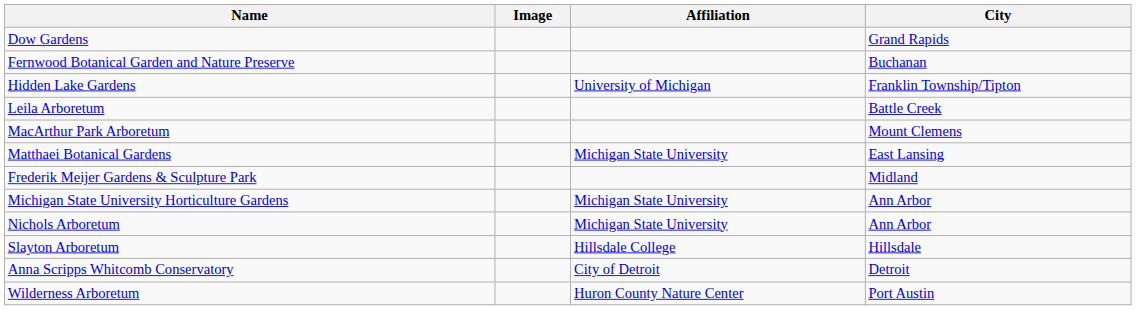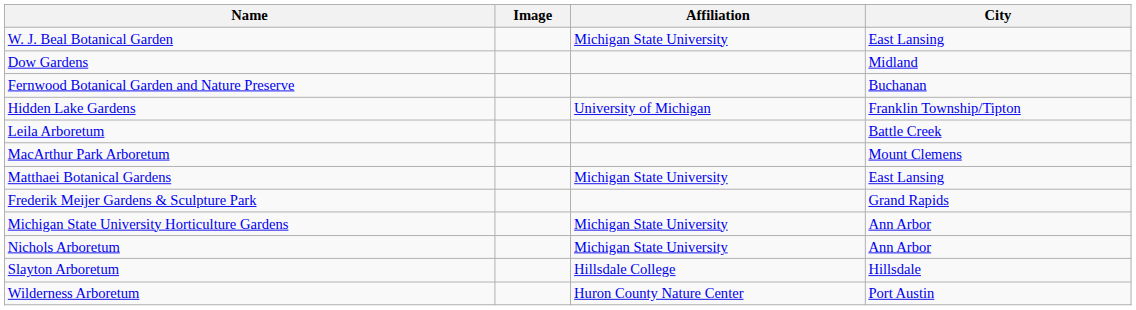+ row: W. J. Beal Botanical Garden | Michigan State University | East Lansing
Dow Gardens | City: Grand Rapids -> Midland
Frederik Meijer Gardens & Sculpture Park | City: Midland -> Grand Rapids
- row: Anna Scripps Whitcomb Conservatory | City of Detroit | Detroit
